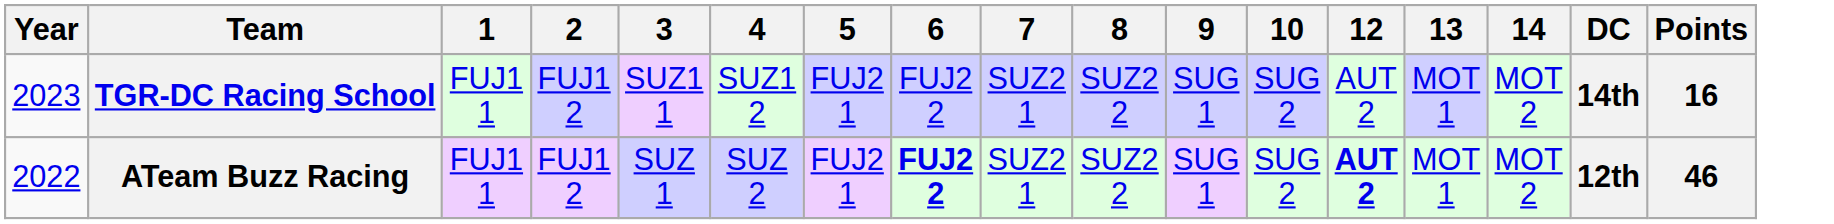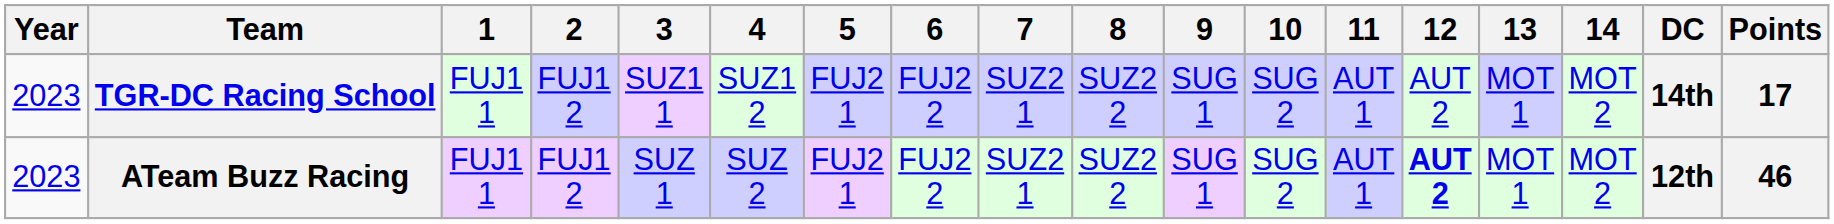+ column: 11 | AUT 1 | AUT 1
TGR-DC Racing School | Points: 16 -> 17
ATeam Buzz Racing | Year: 2022 -> 2023
ATeam Buzz Racing | 6: bold -> normal
